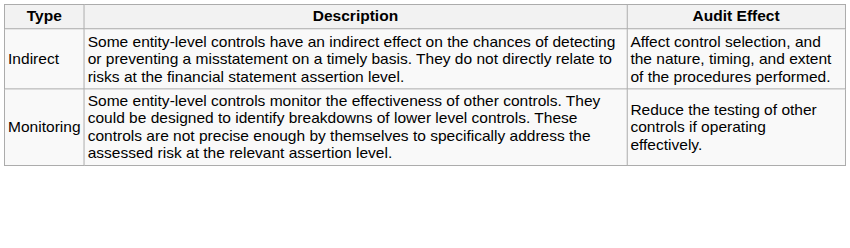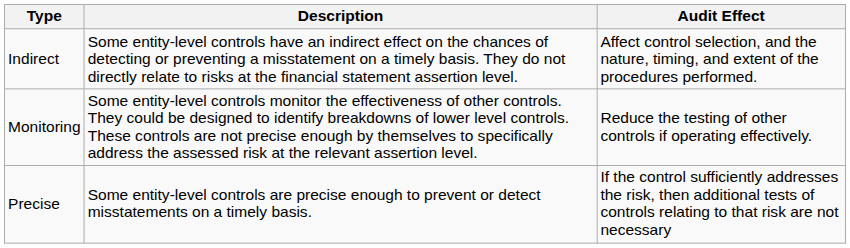+ row: Precise | Some entity-level controls are precise enough to prevent or detect misstatements on a timely basis. | If the control sufficiently addresses the risk, then additional tests of controls relating to that risk are not necessary
